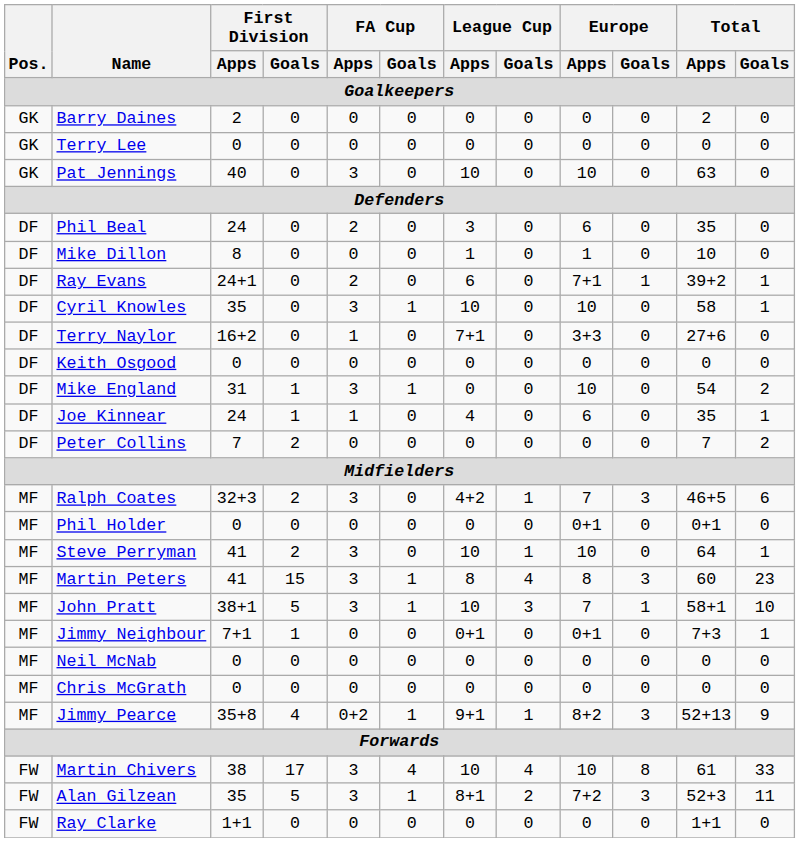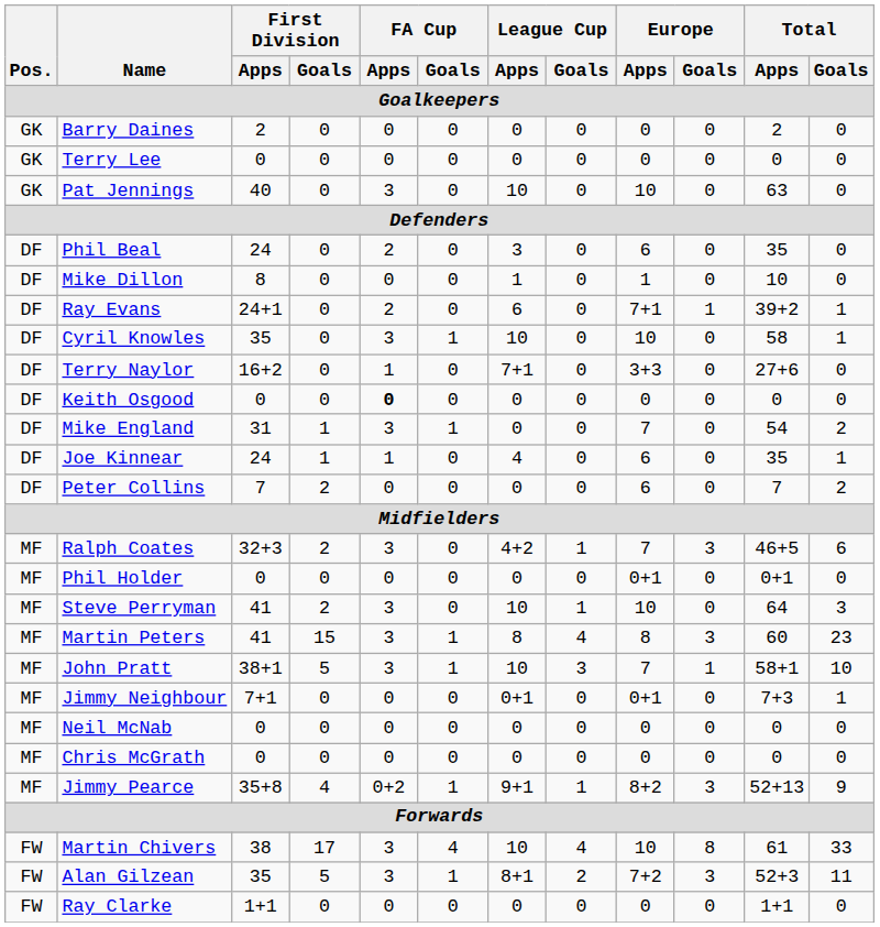Keith Osgood | FA Cup / Apps: normal -> bold
Mike England | Europe / Apps: 10 -> 7
Peter Collins | Europe / Apps: 0 -> 6
Steve Perryman | Total / Goals: 1 -> 3
Jimmy Neighbour | First Division / Goals: 1 -> 0
